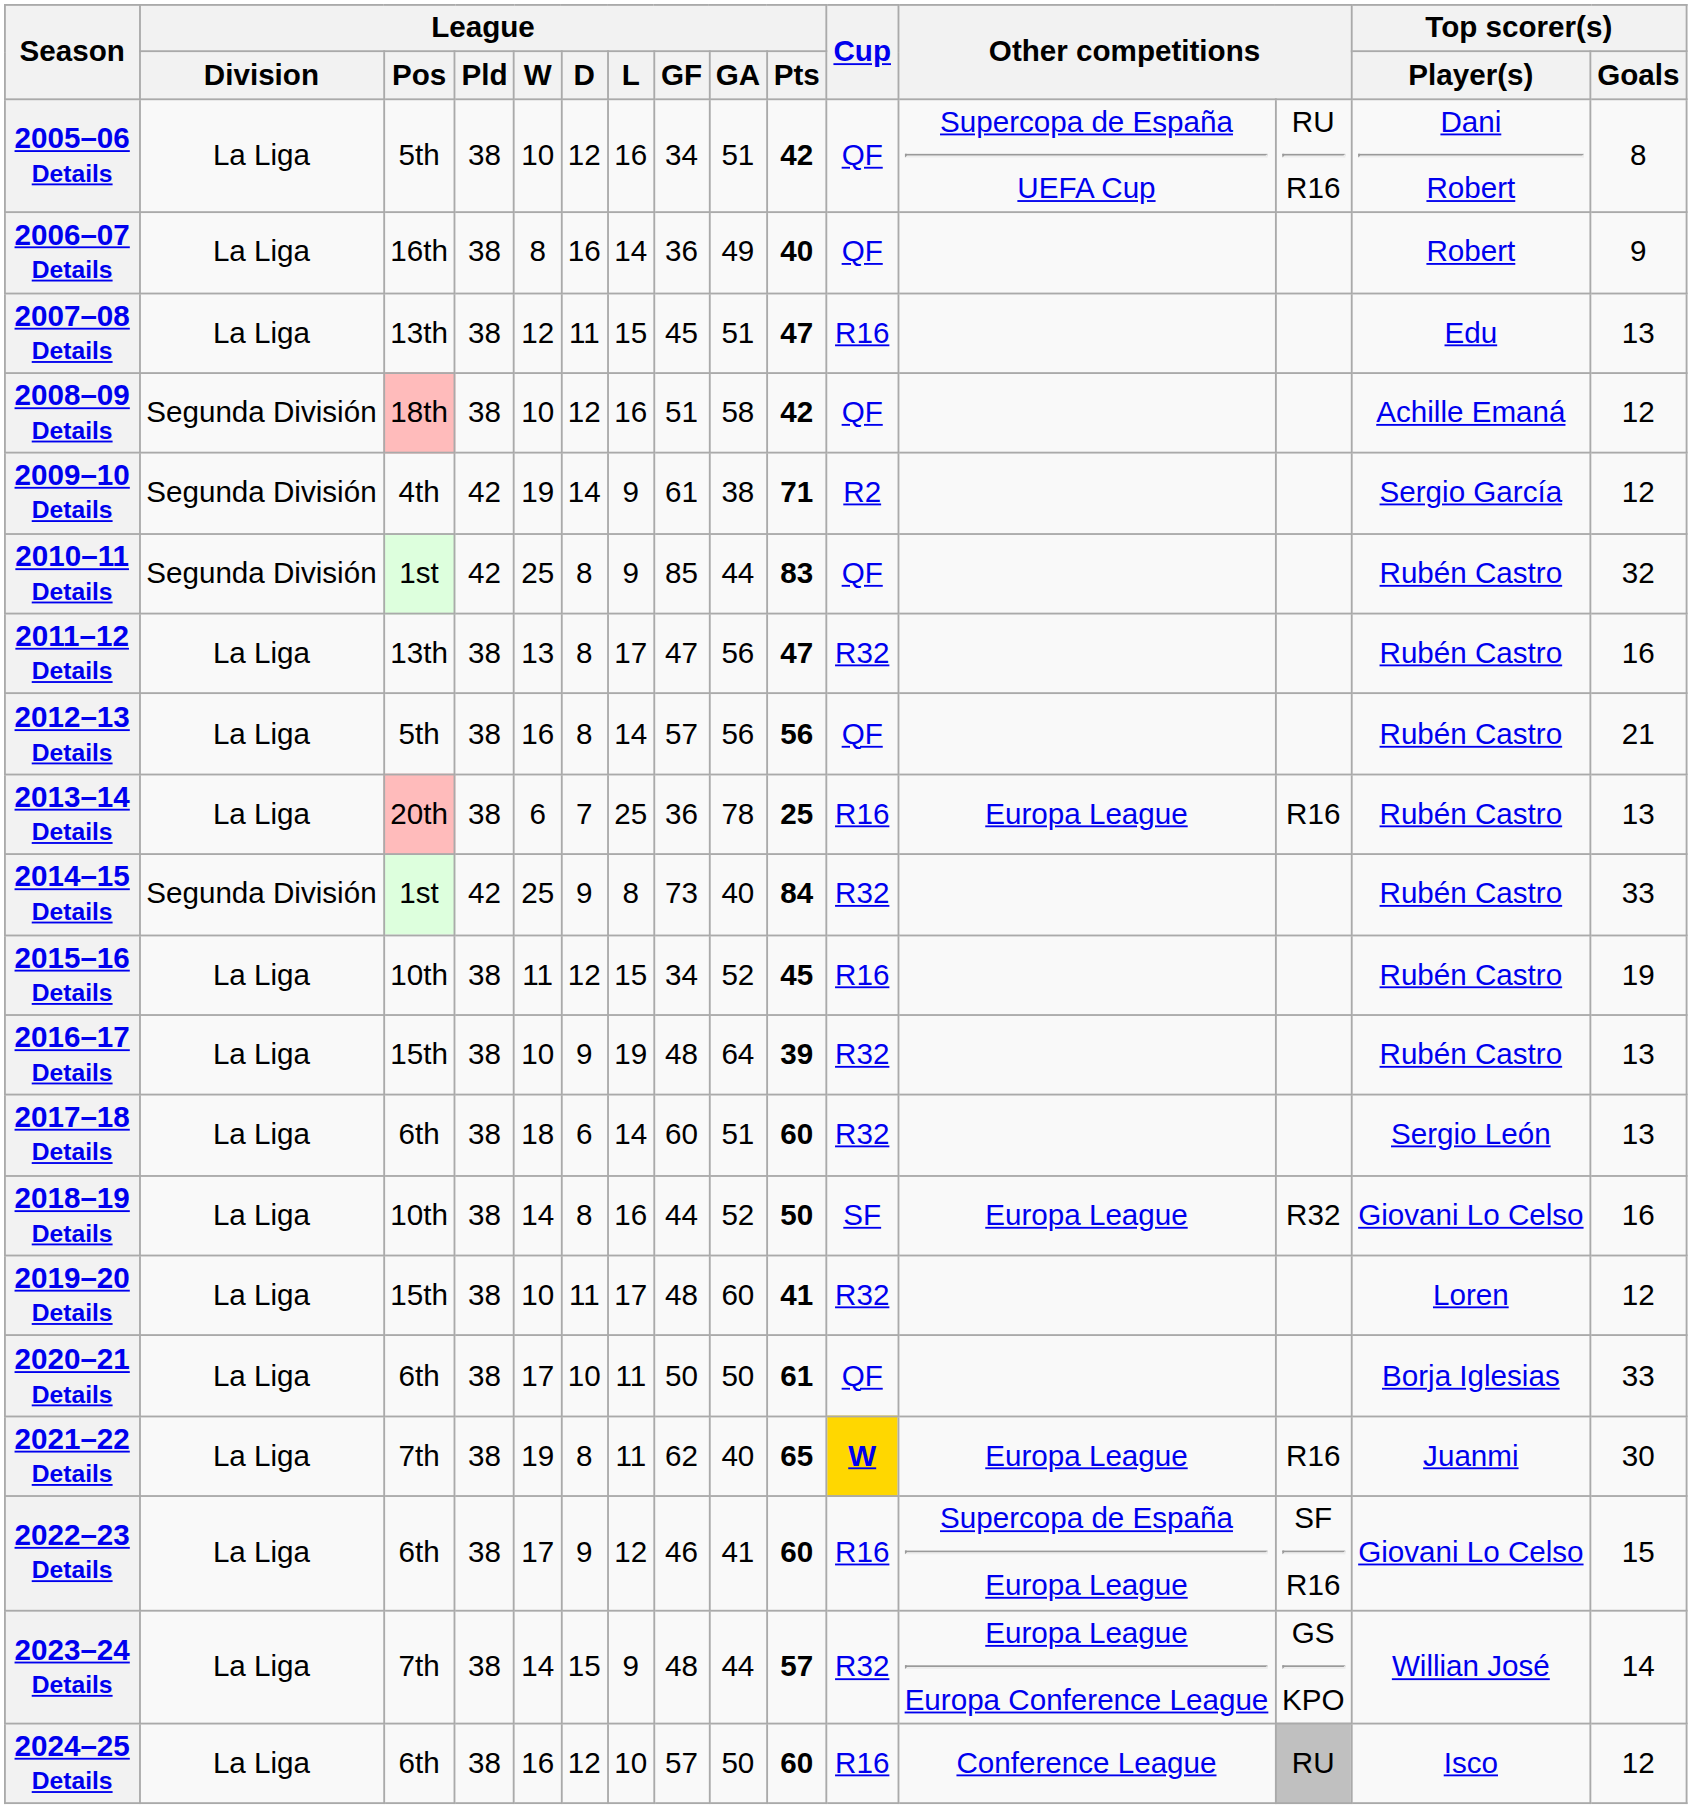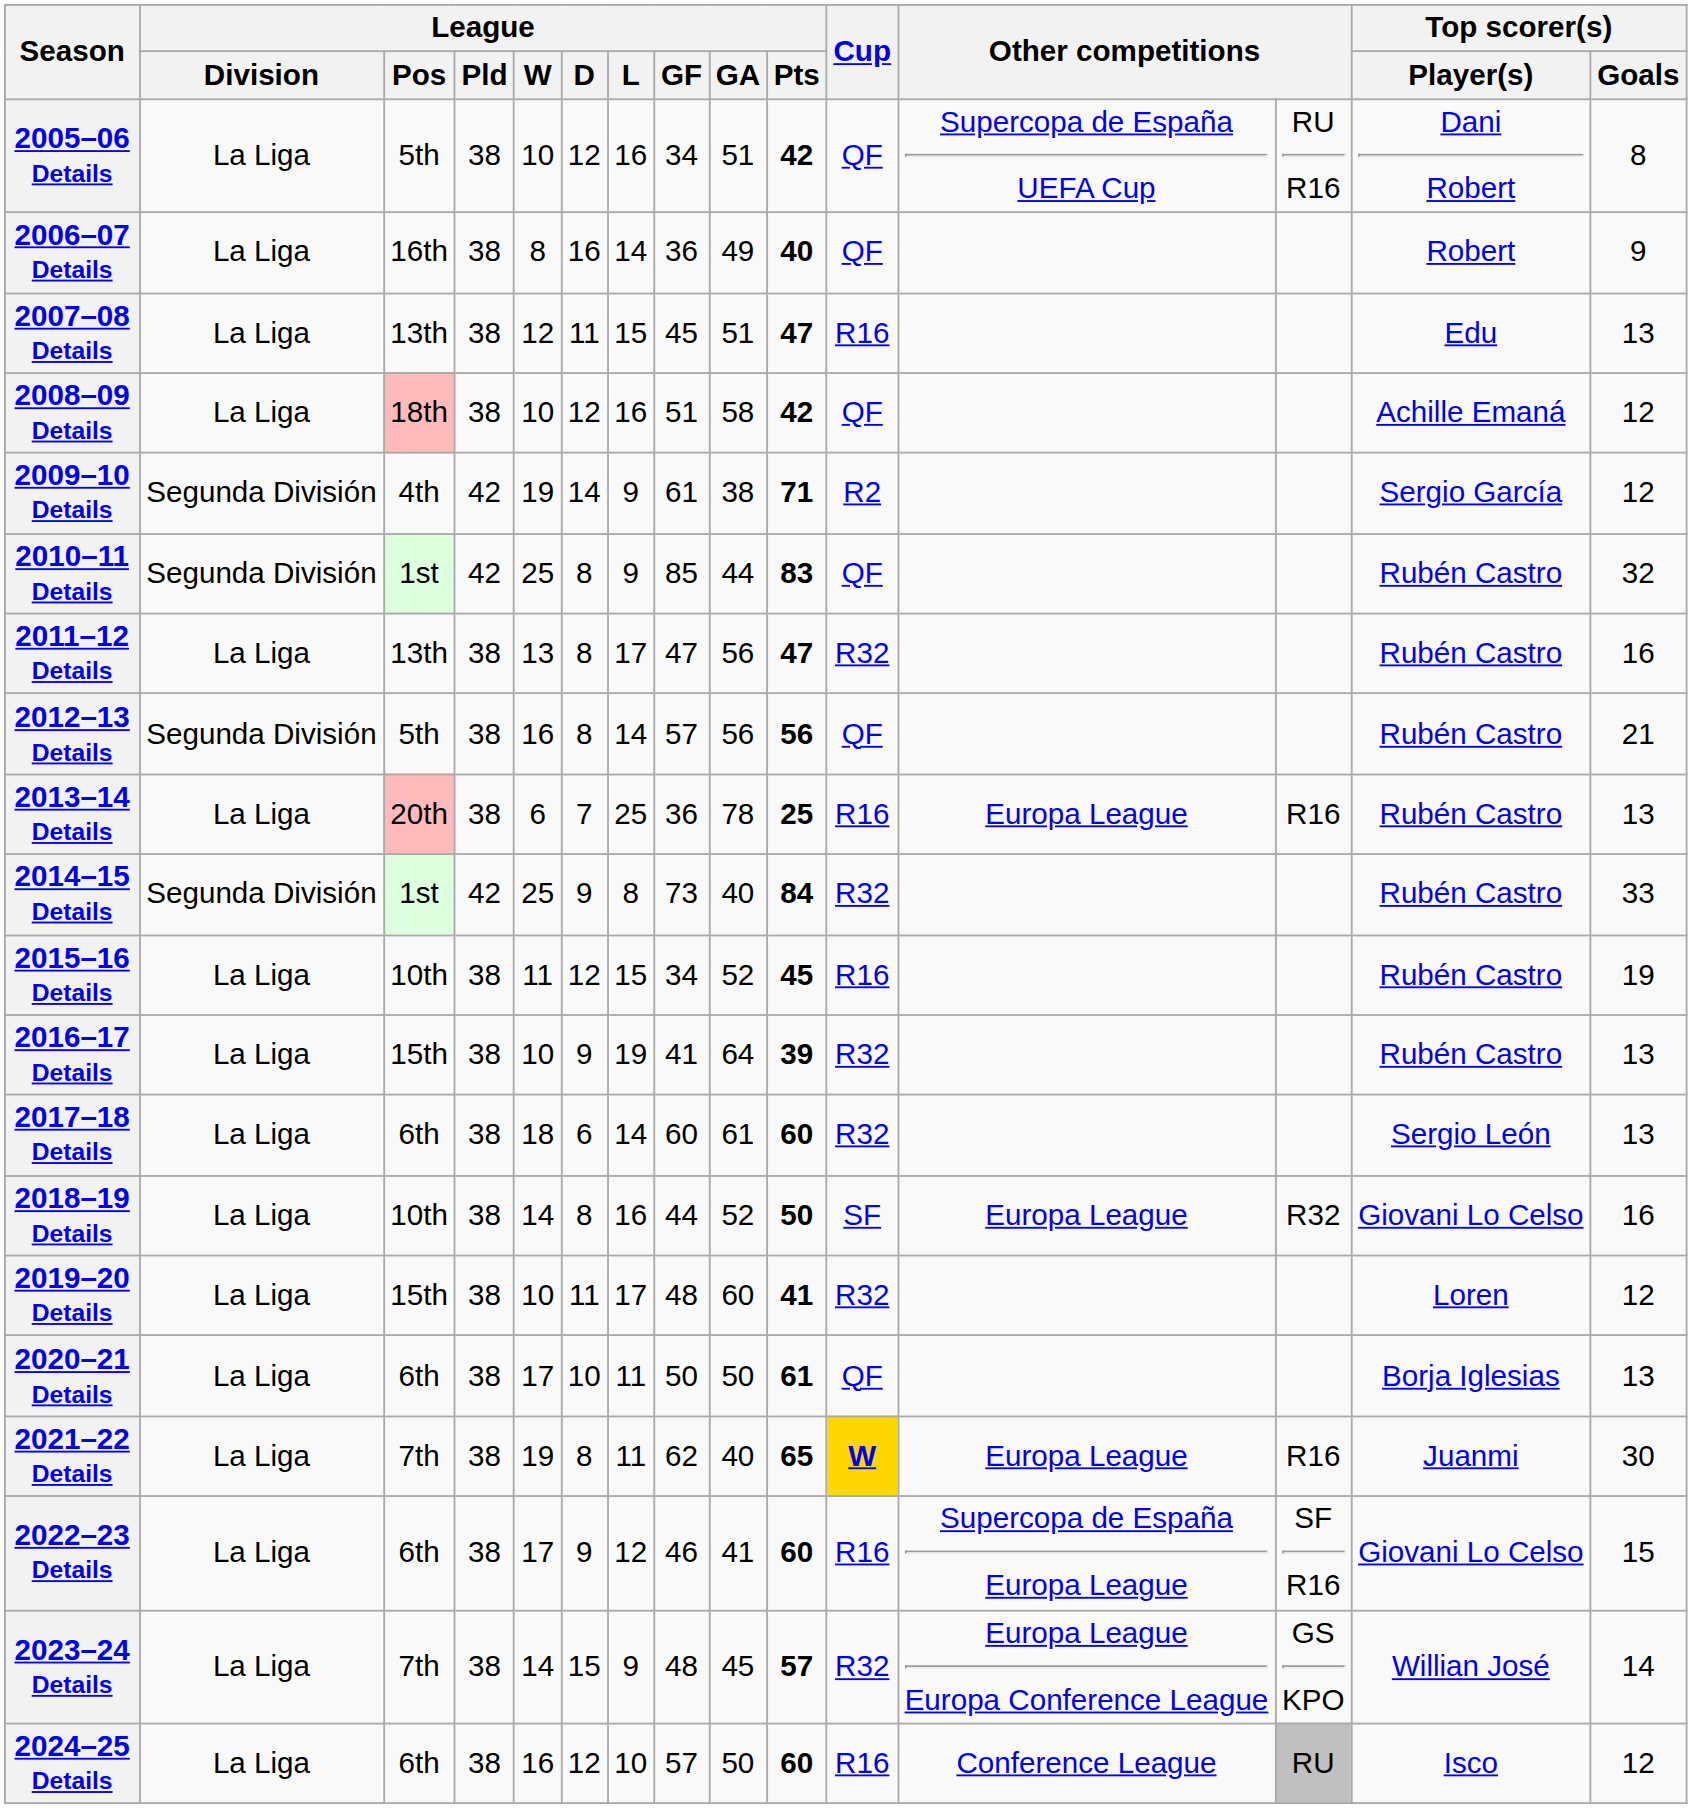2008–09 Details | League / Division: Segunda División -> La Liga
2012–13 Details | League / Division: La Liga -> Segunda División
2016–17 Details | League / GF: 48 -> 41
2017–18 Details | League / GA: 51 -> 61
2020–21 Details | Top scorer(s) / Goals: 33 -> 13
2023–24 Details | League / GA: 44 -> 45
